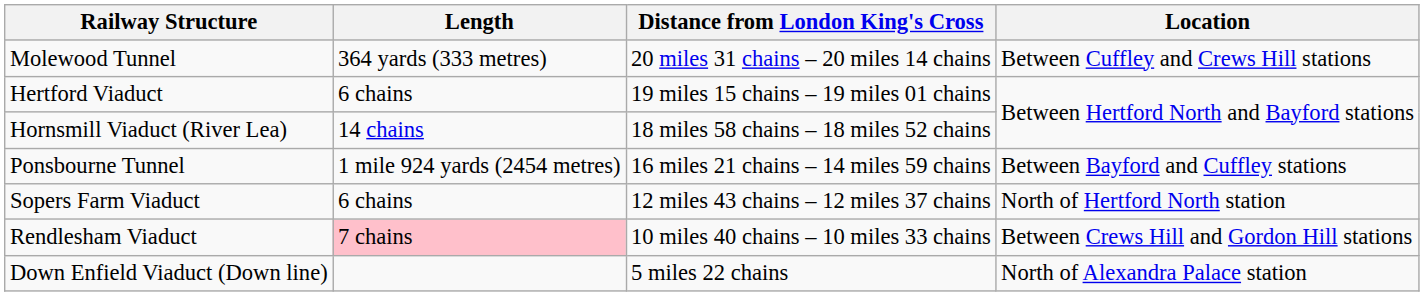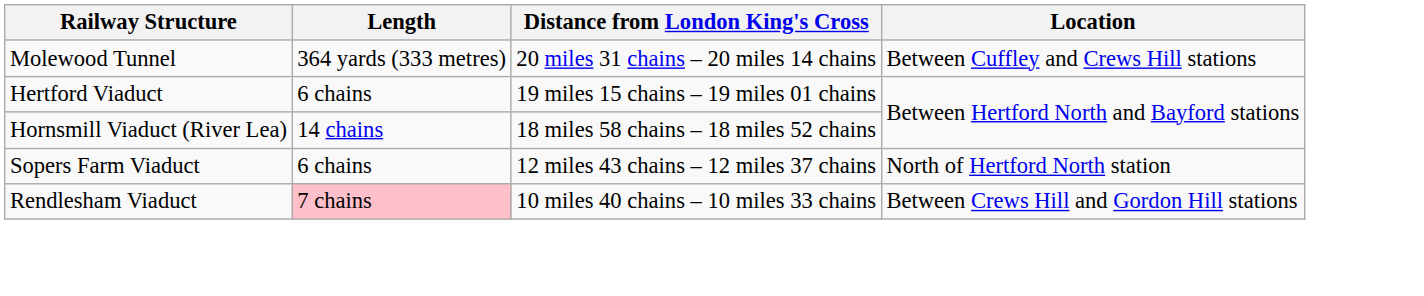- row: Ponsbourne Tunnel | 1 mile 924 yards (2454 metres) | 16 miles 21 chains – 14 miles 59 chains | Between Bayford and Cuffley stations
- row: Down Enfield Viaduct (Down line) | 5 miles 22 chains | North of Alexandra Palace station
